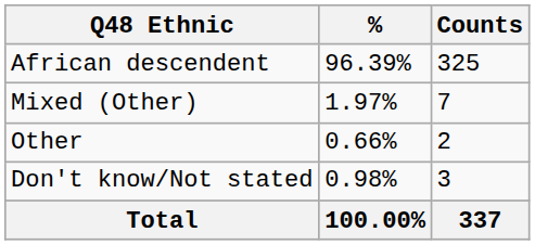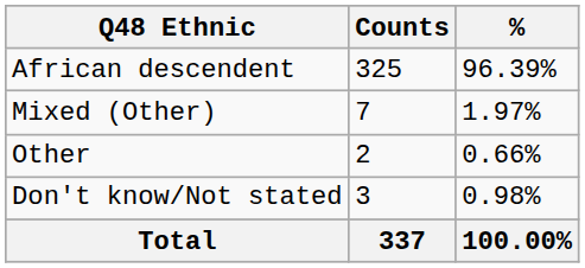columns swapped: Counts <-> %
